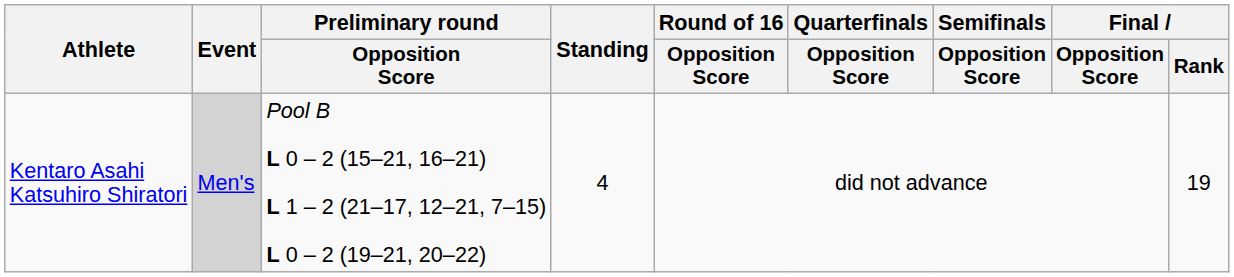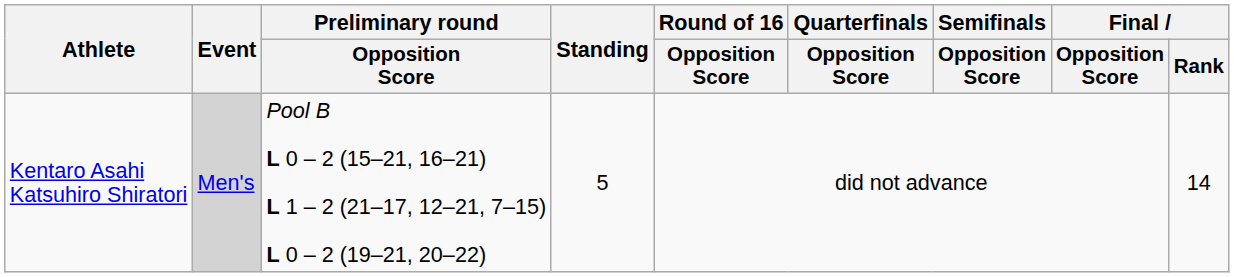Kentaro Asahi Katsuhiro Shiratori | Standing: 4 -> 5
Kentaro Asahi Katsuhiro Shiratori | Final / Rank: 19 -> 14
